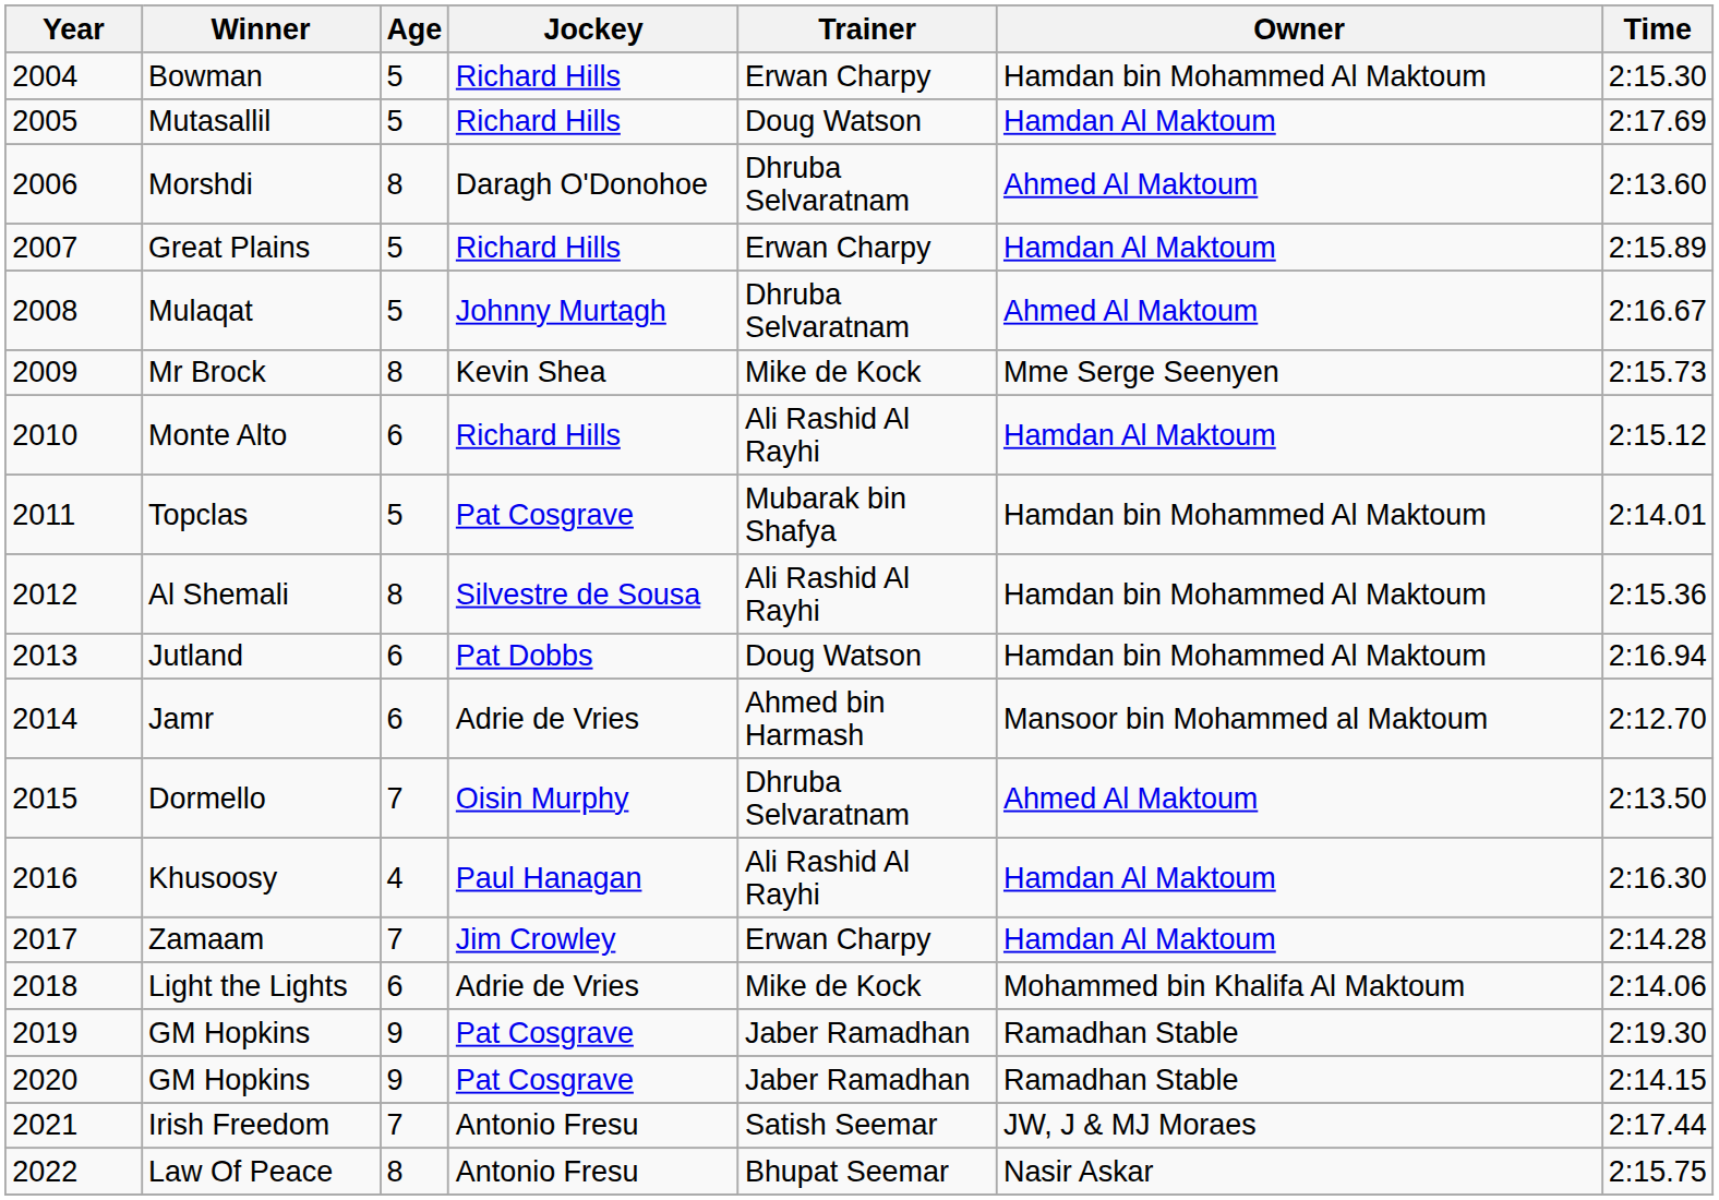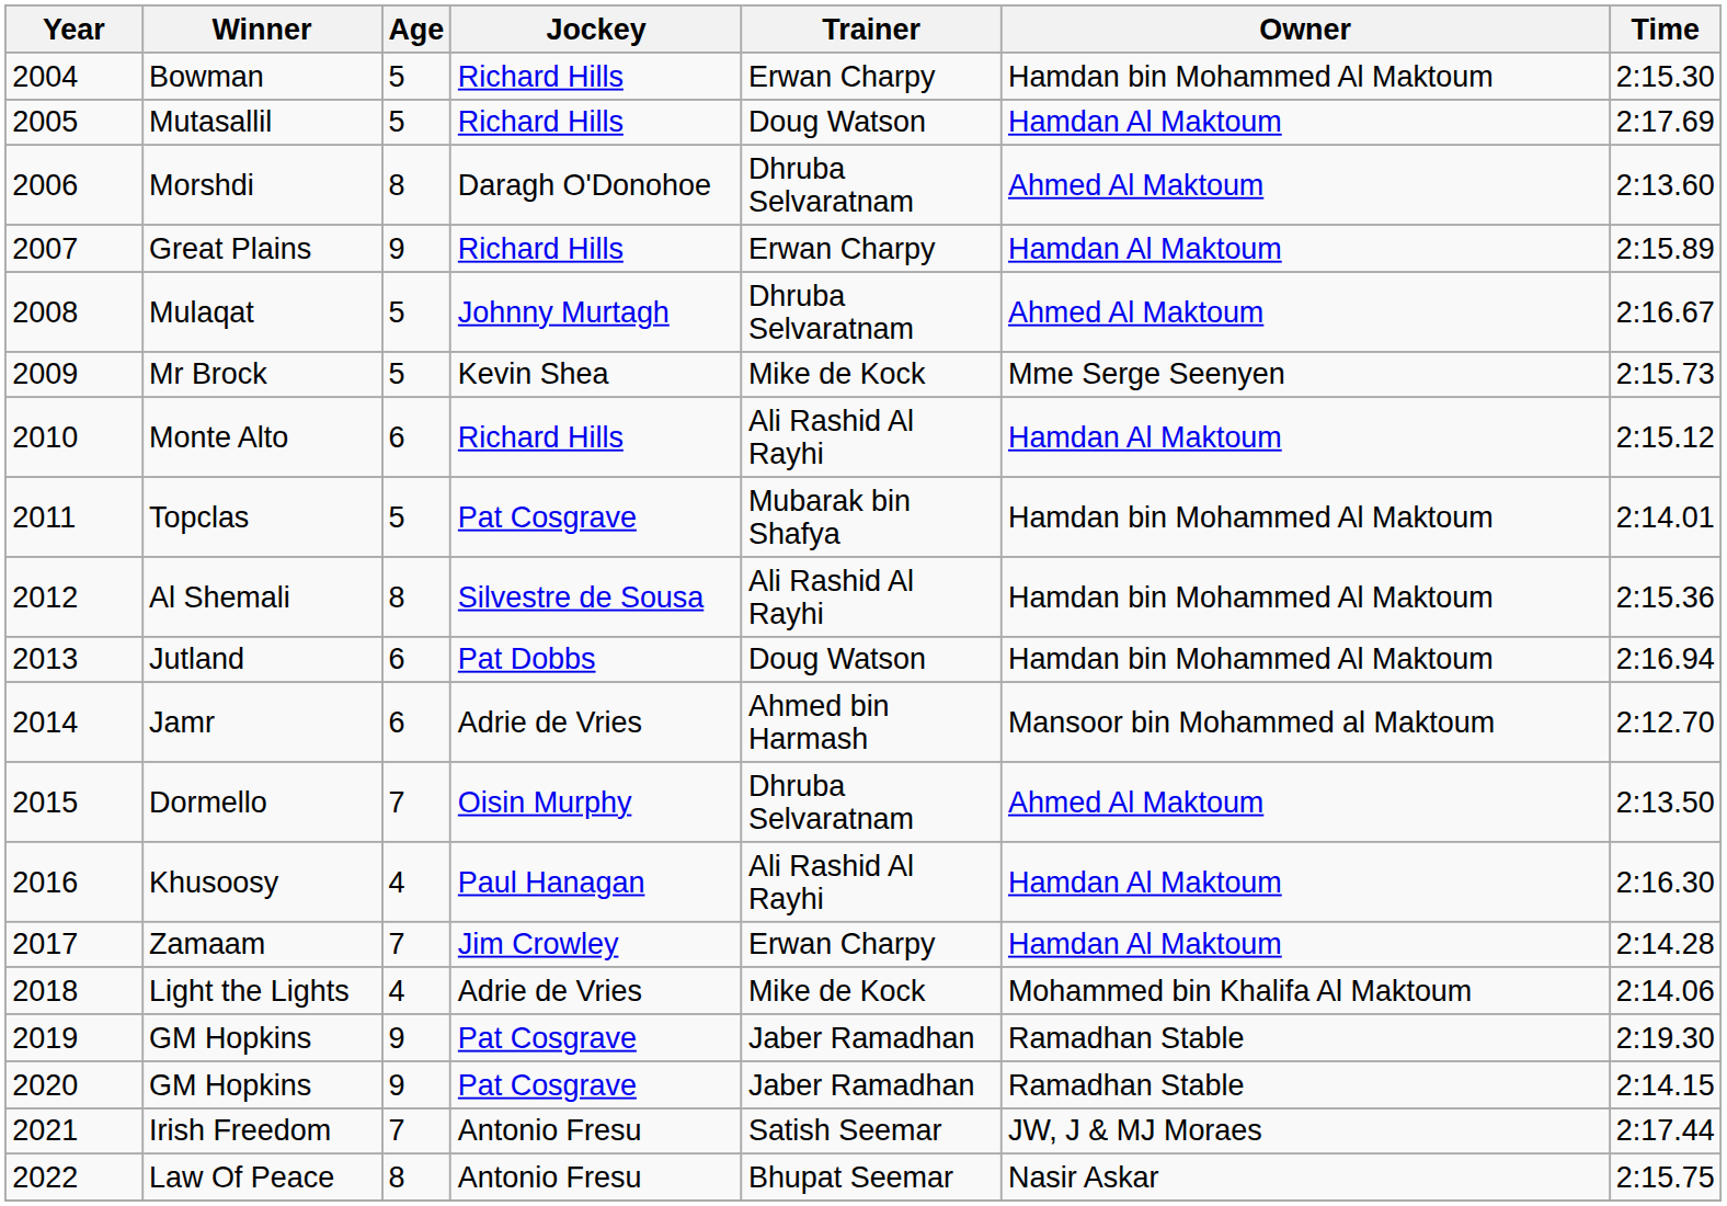Great Plains | Age: 5 -> 9
Mr Brock | Age: 8 -> 5
Light the Lights | Age: 6 -> 4
